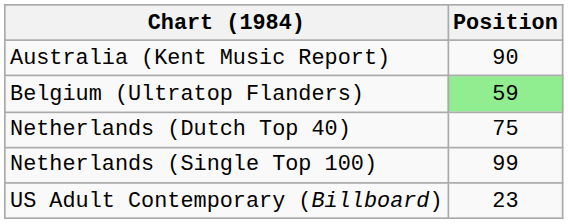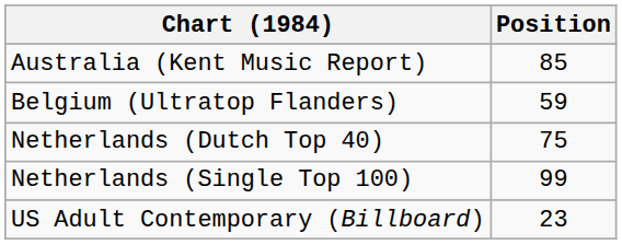Australia (Kent Music Report) | Position: 90 -> 85
Belgium (Ultratop Flanders) | Position: lightgreen background -> no background
